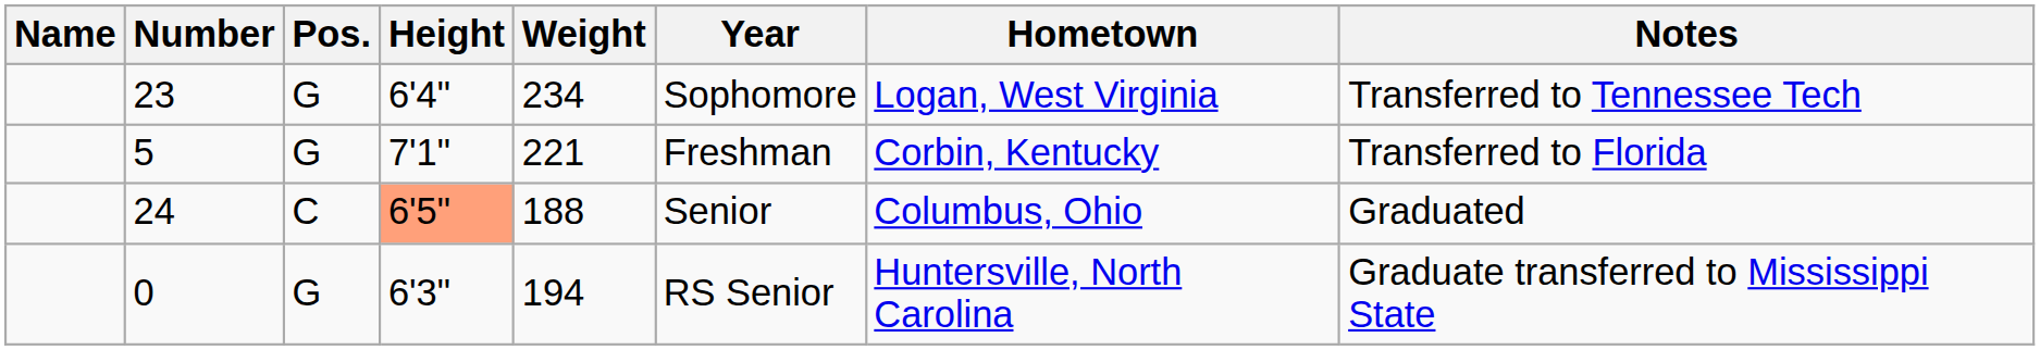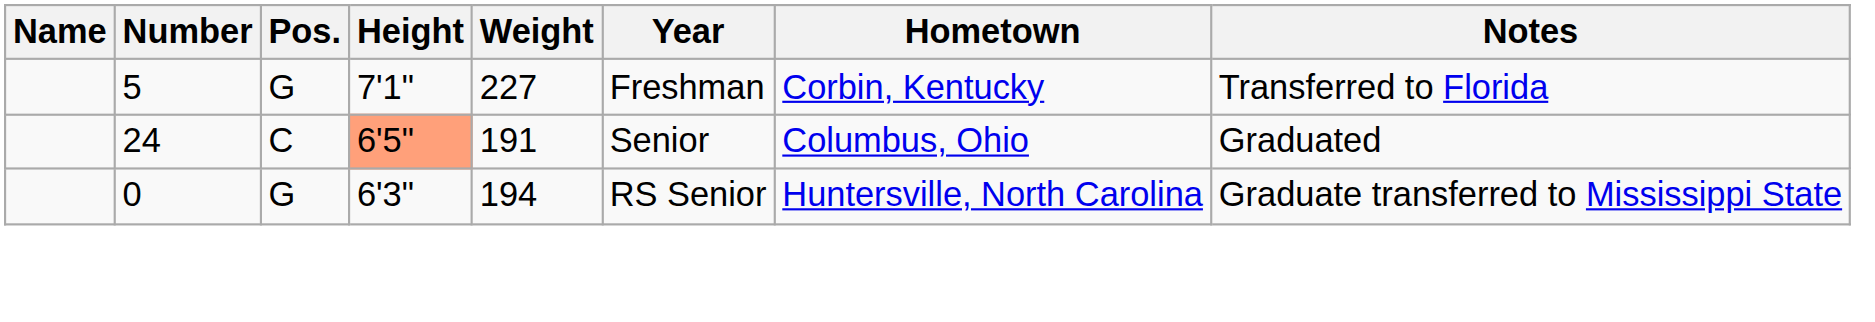- row: 23 | G | 6'4" | 234 | Sophomore | Logan, West Virginia | Transferred to Tennessee Tech
5 | Weight: 221 -> 227
24 | Weight: 188 -> 191
